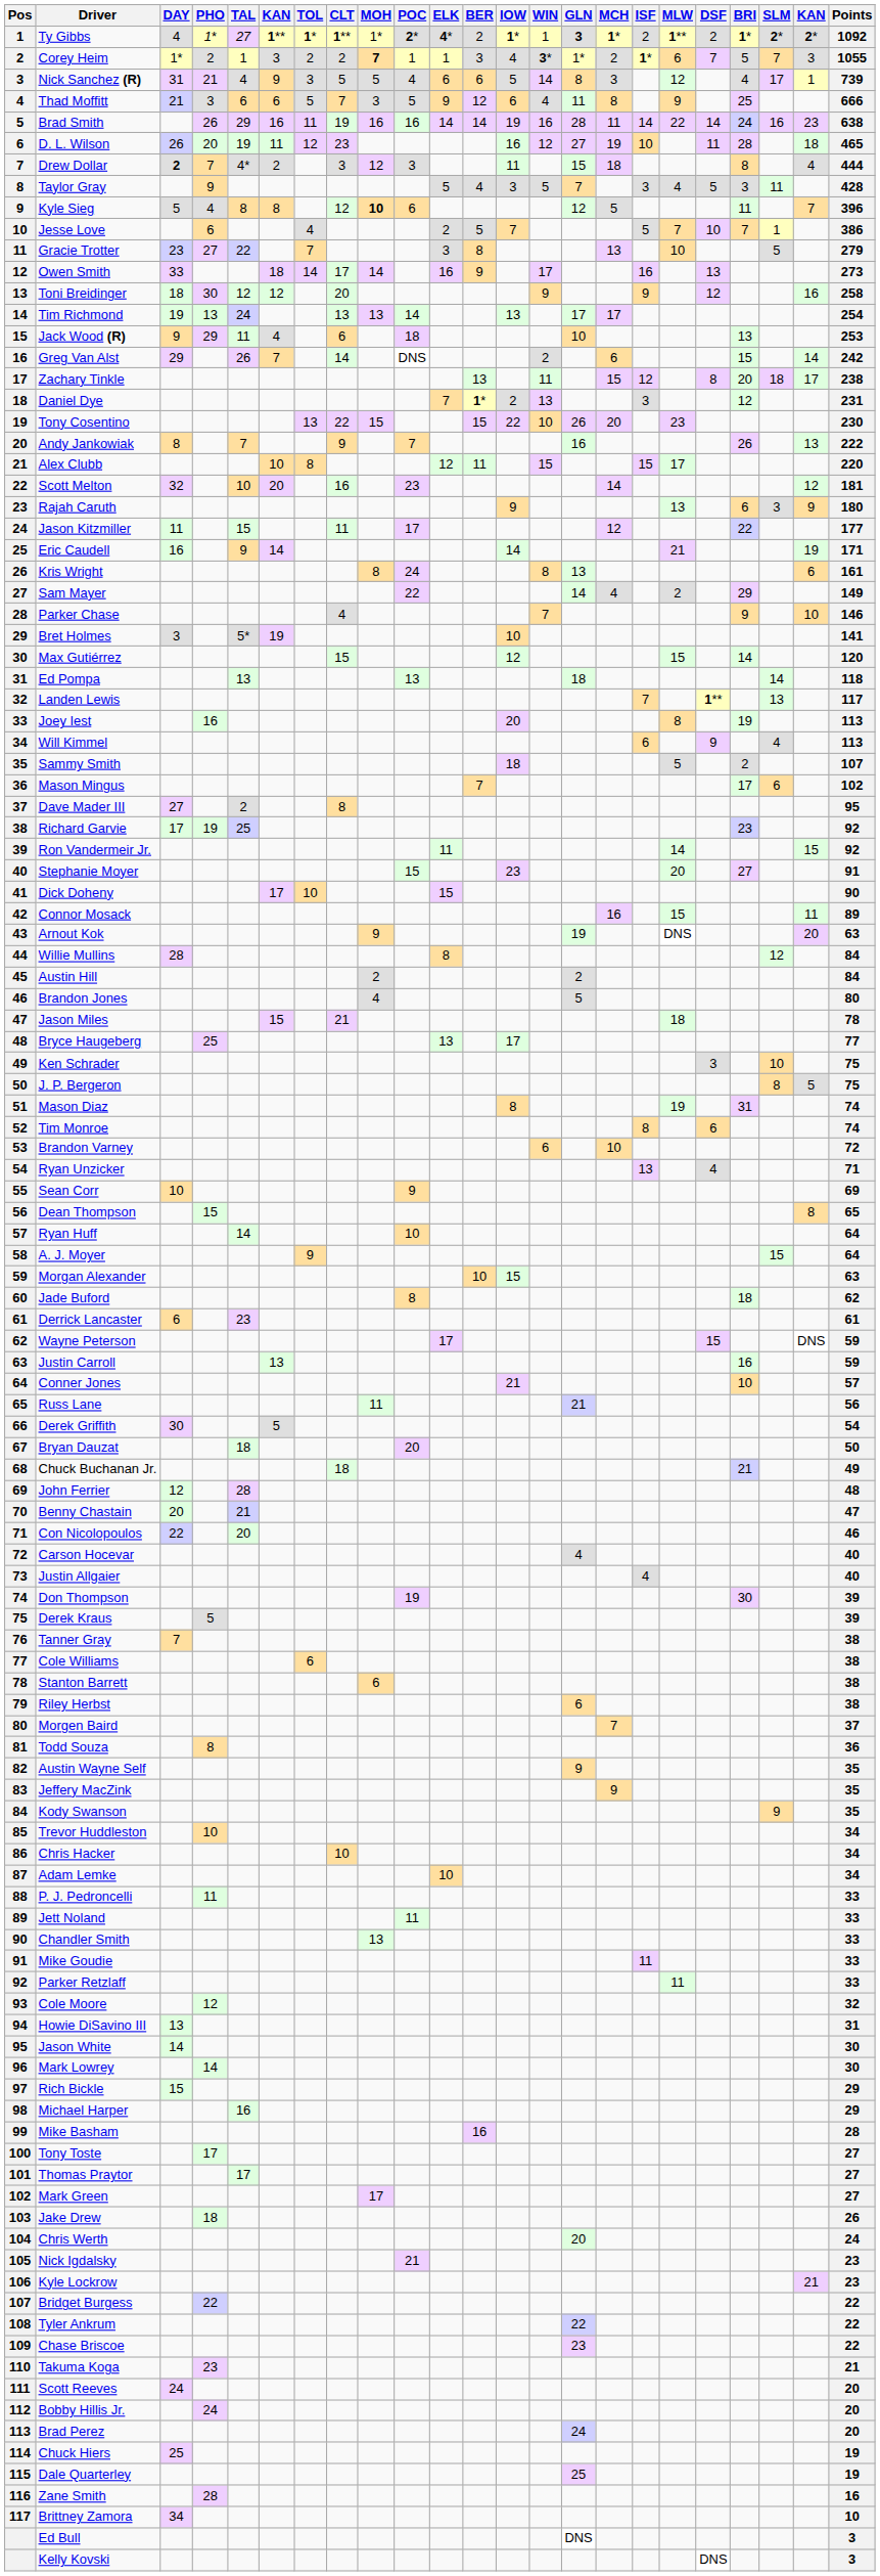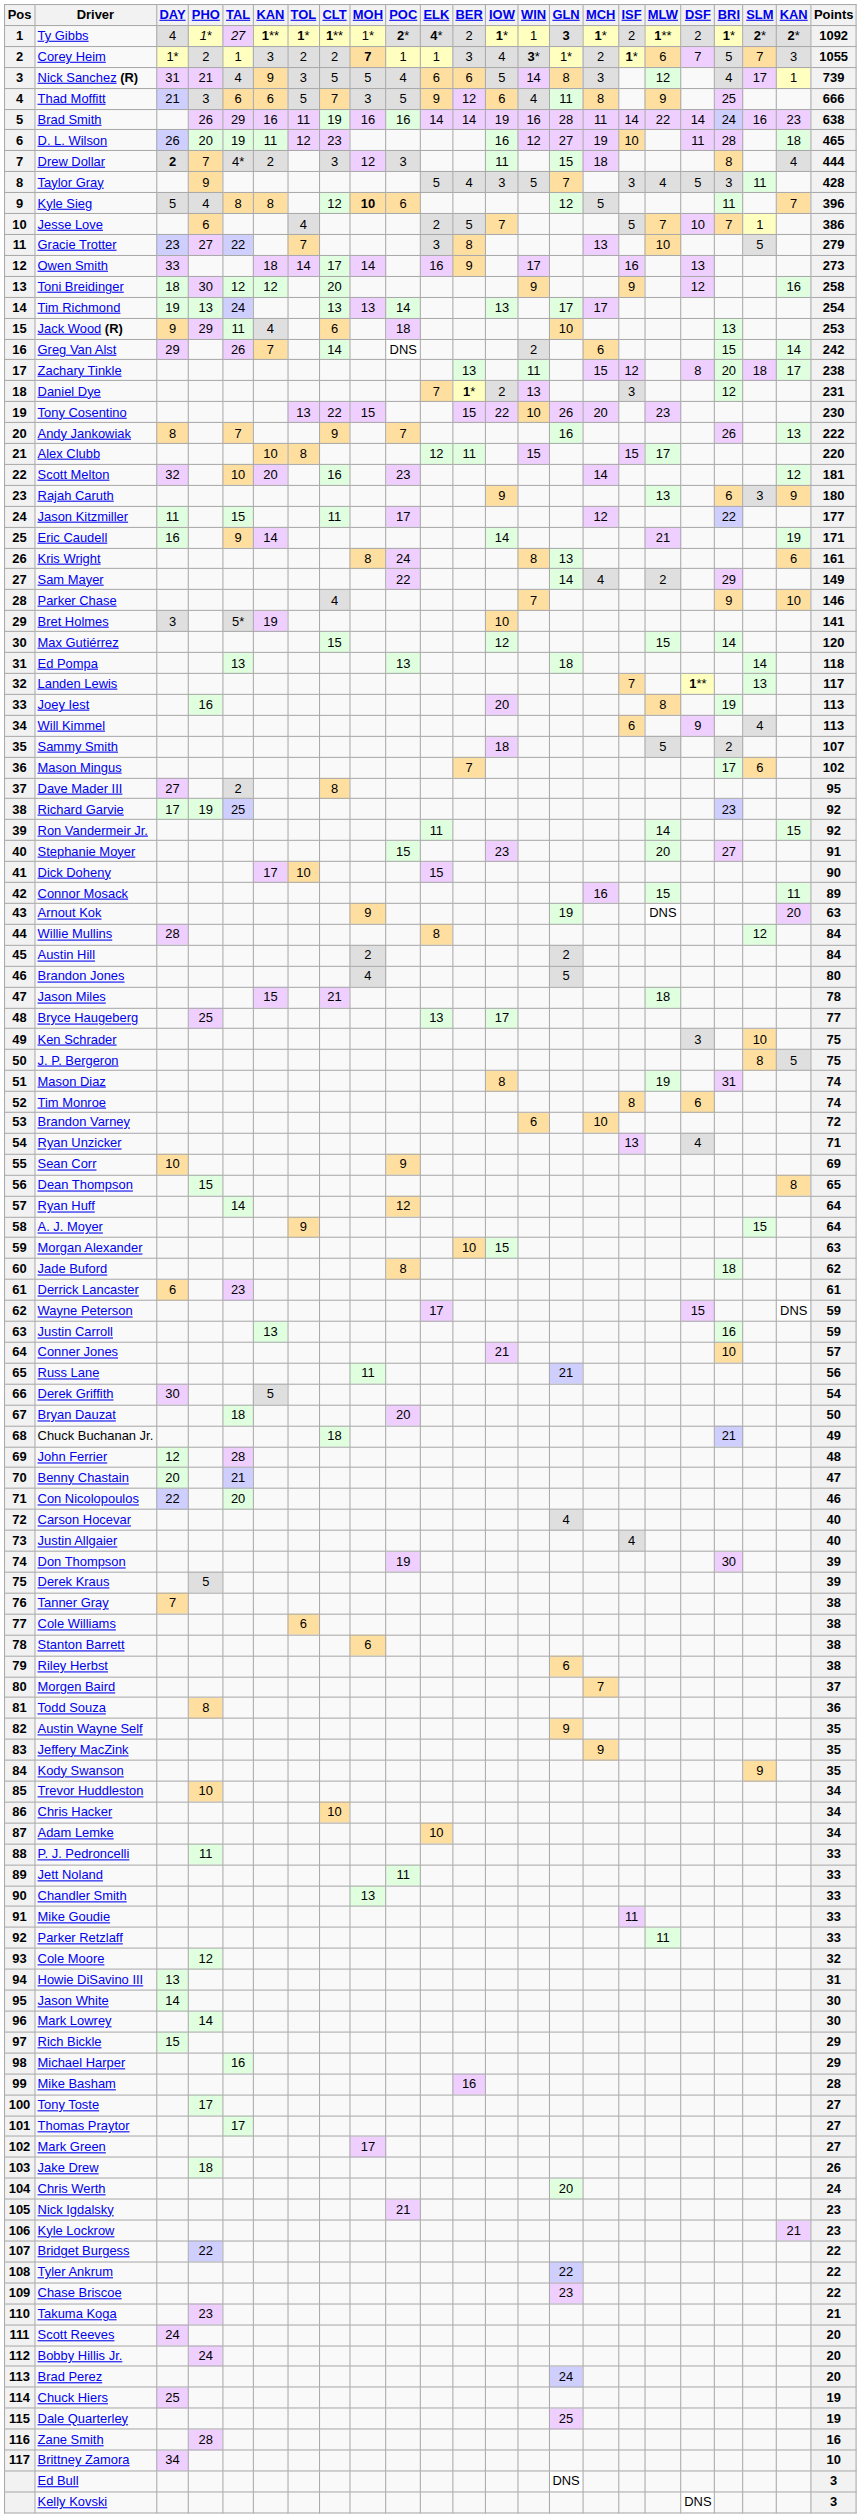Ryan Huff | POC: 10 -> 12
